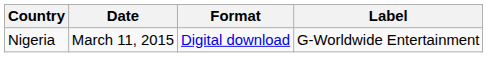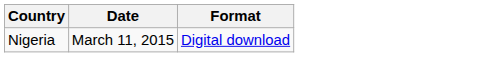- column: Label | G-Worldwide Entertainment
